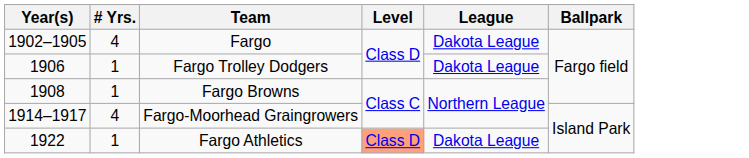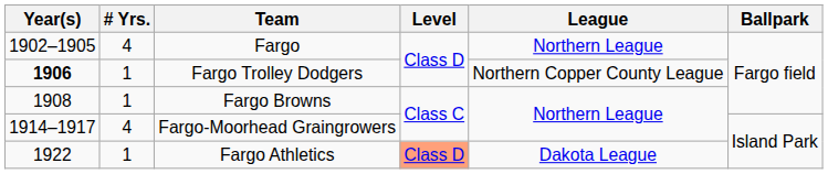Fargo | League: Dakota League -> Northern League
Fargo Trolley Dodgers | Year(s): normal -> bold
Fargo Trolley Dodgers | League: Dakota League -> Northern Copper County League
